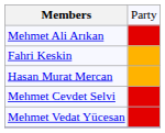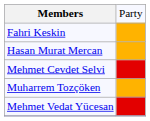- row: Mehmet Ali Arıkan
+ row: Muharrem Tozçöken
